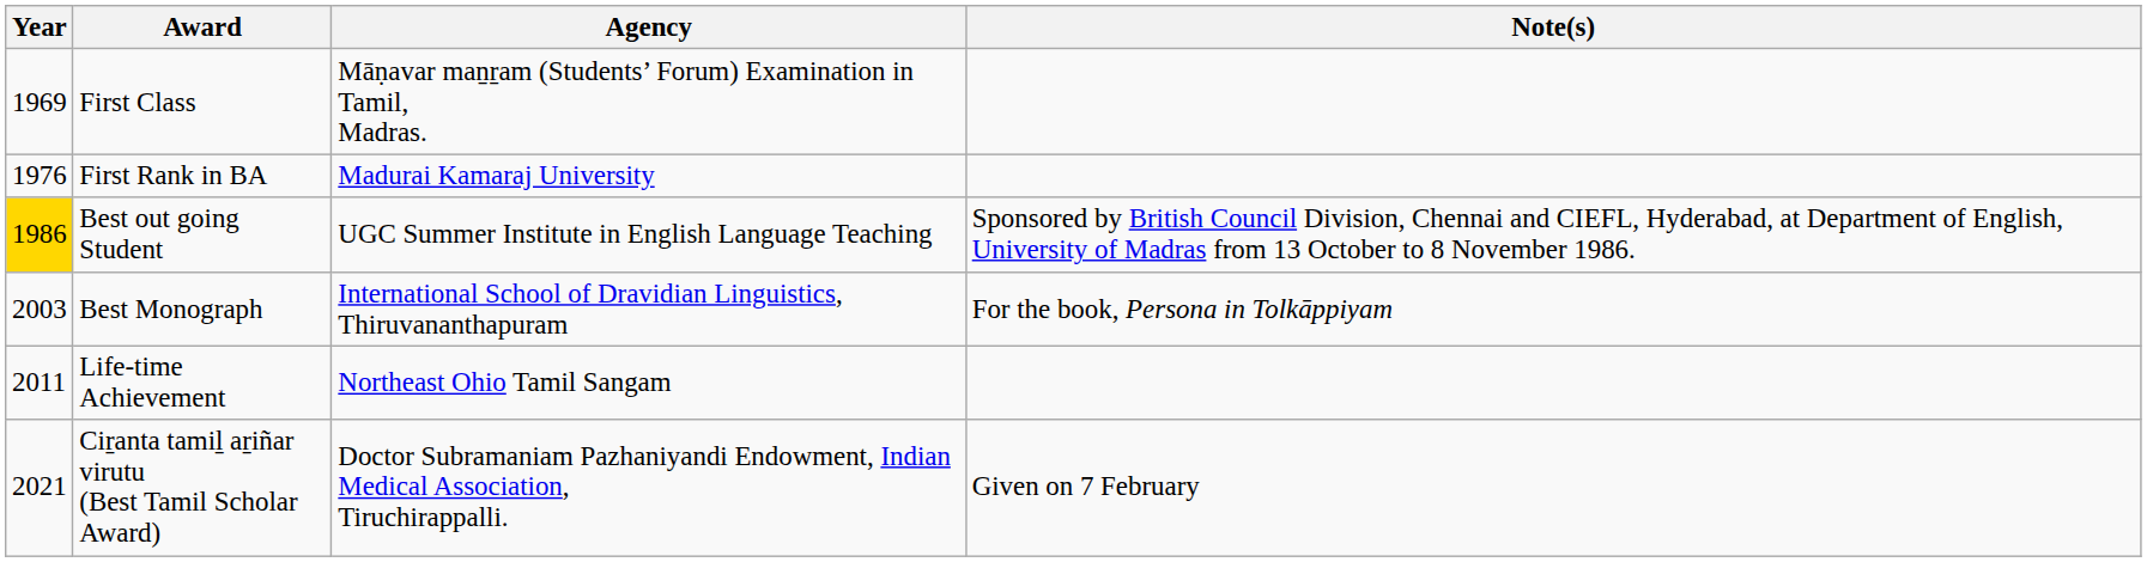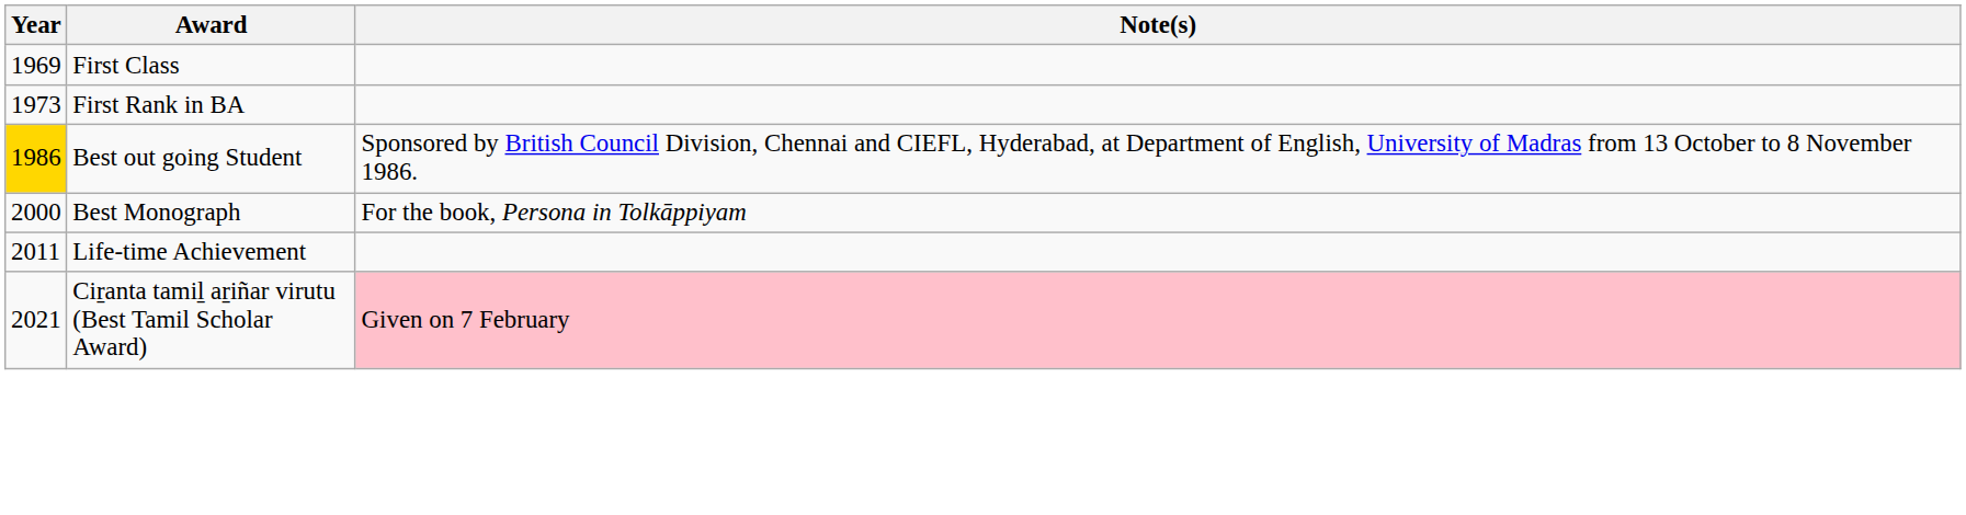- column: Agency | Māṇavar maṉṟam (Students’ Forum) Examination in Tamil, Madras. | Madurai Kamaraj University | UGC Summer Institute in English Language Teaching | International School of Dravidian Linguistics, Thiruvananthapuram | Northeast Ohio Tamil Sangam | Doctor Subramaniam Pazhaniyandi Endowment, Indian Medical Association, Tiruchirappalli.
First Rank in BA | Year: 1976 -> 1973
Best Monograph | Year: 2003 -> 2000
Ciṟanta tamiḻ aṟiñar virutu (Best Tamil Scholar Award) | Note(s): no background -> pink background
